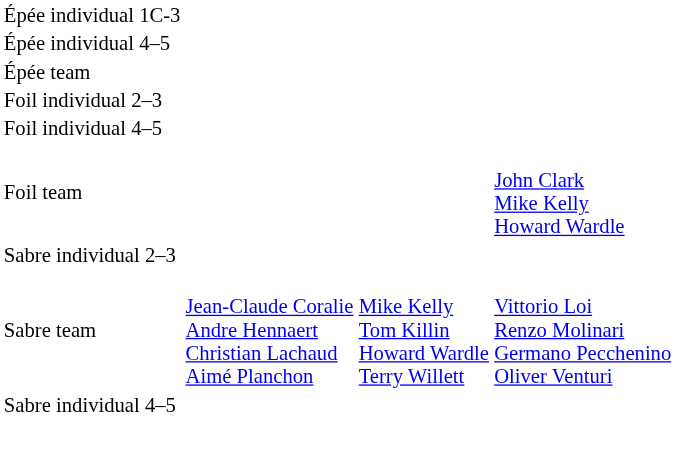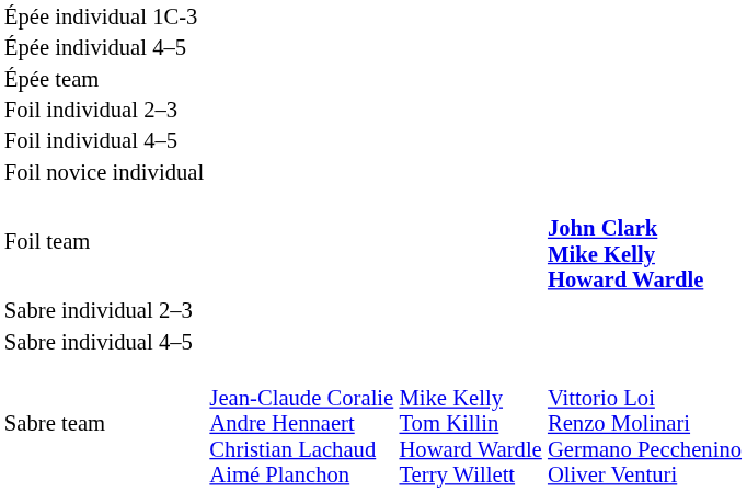+ row: Foil novice individual
Foil team | column 4: normal -> bold
rows swapped: Sabre individual 4–5 <-> Sabre team
